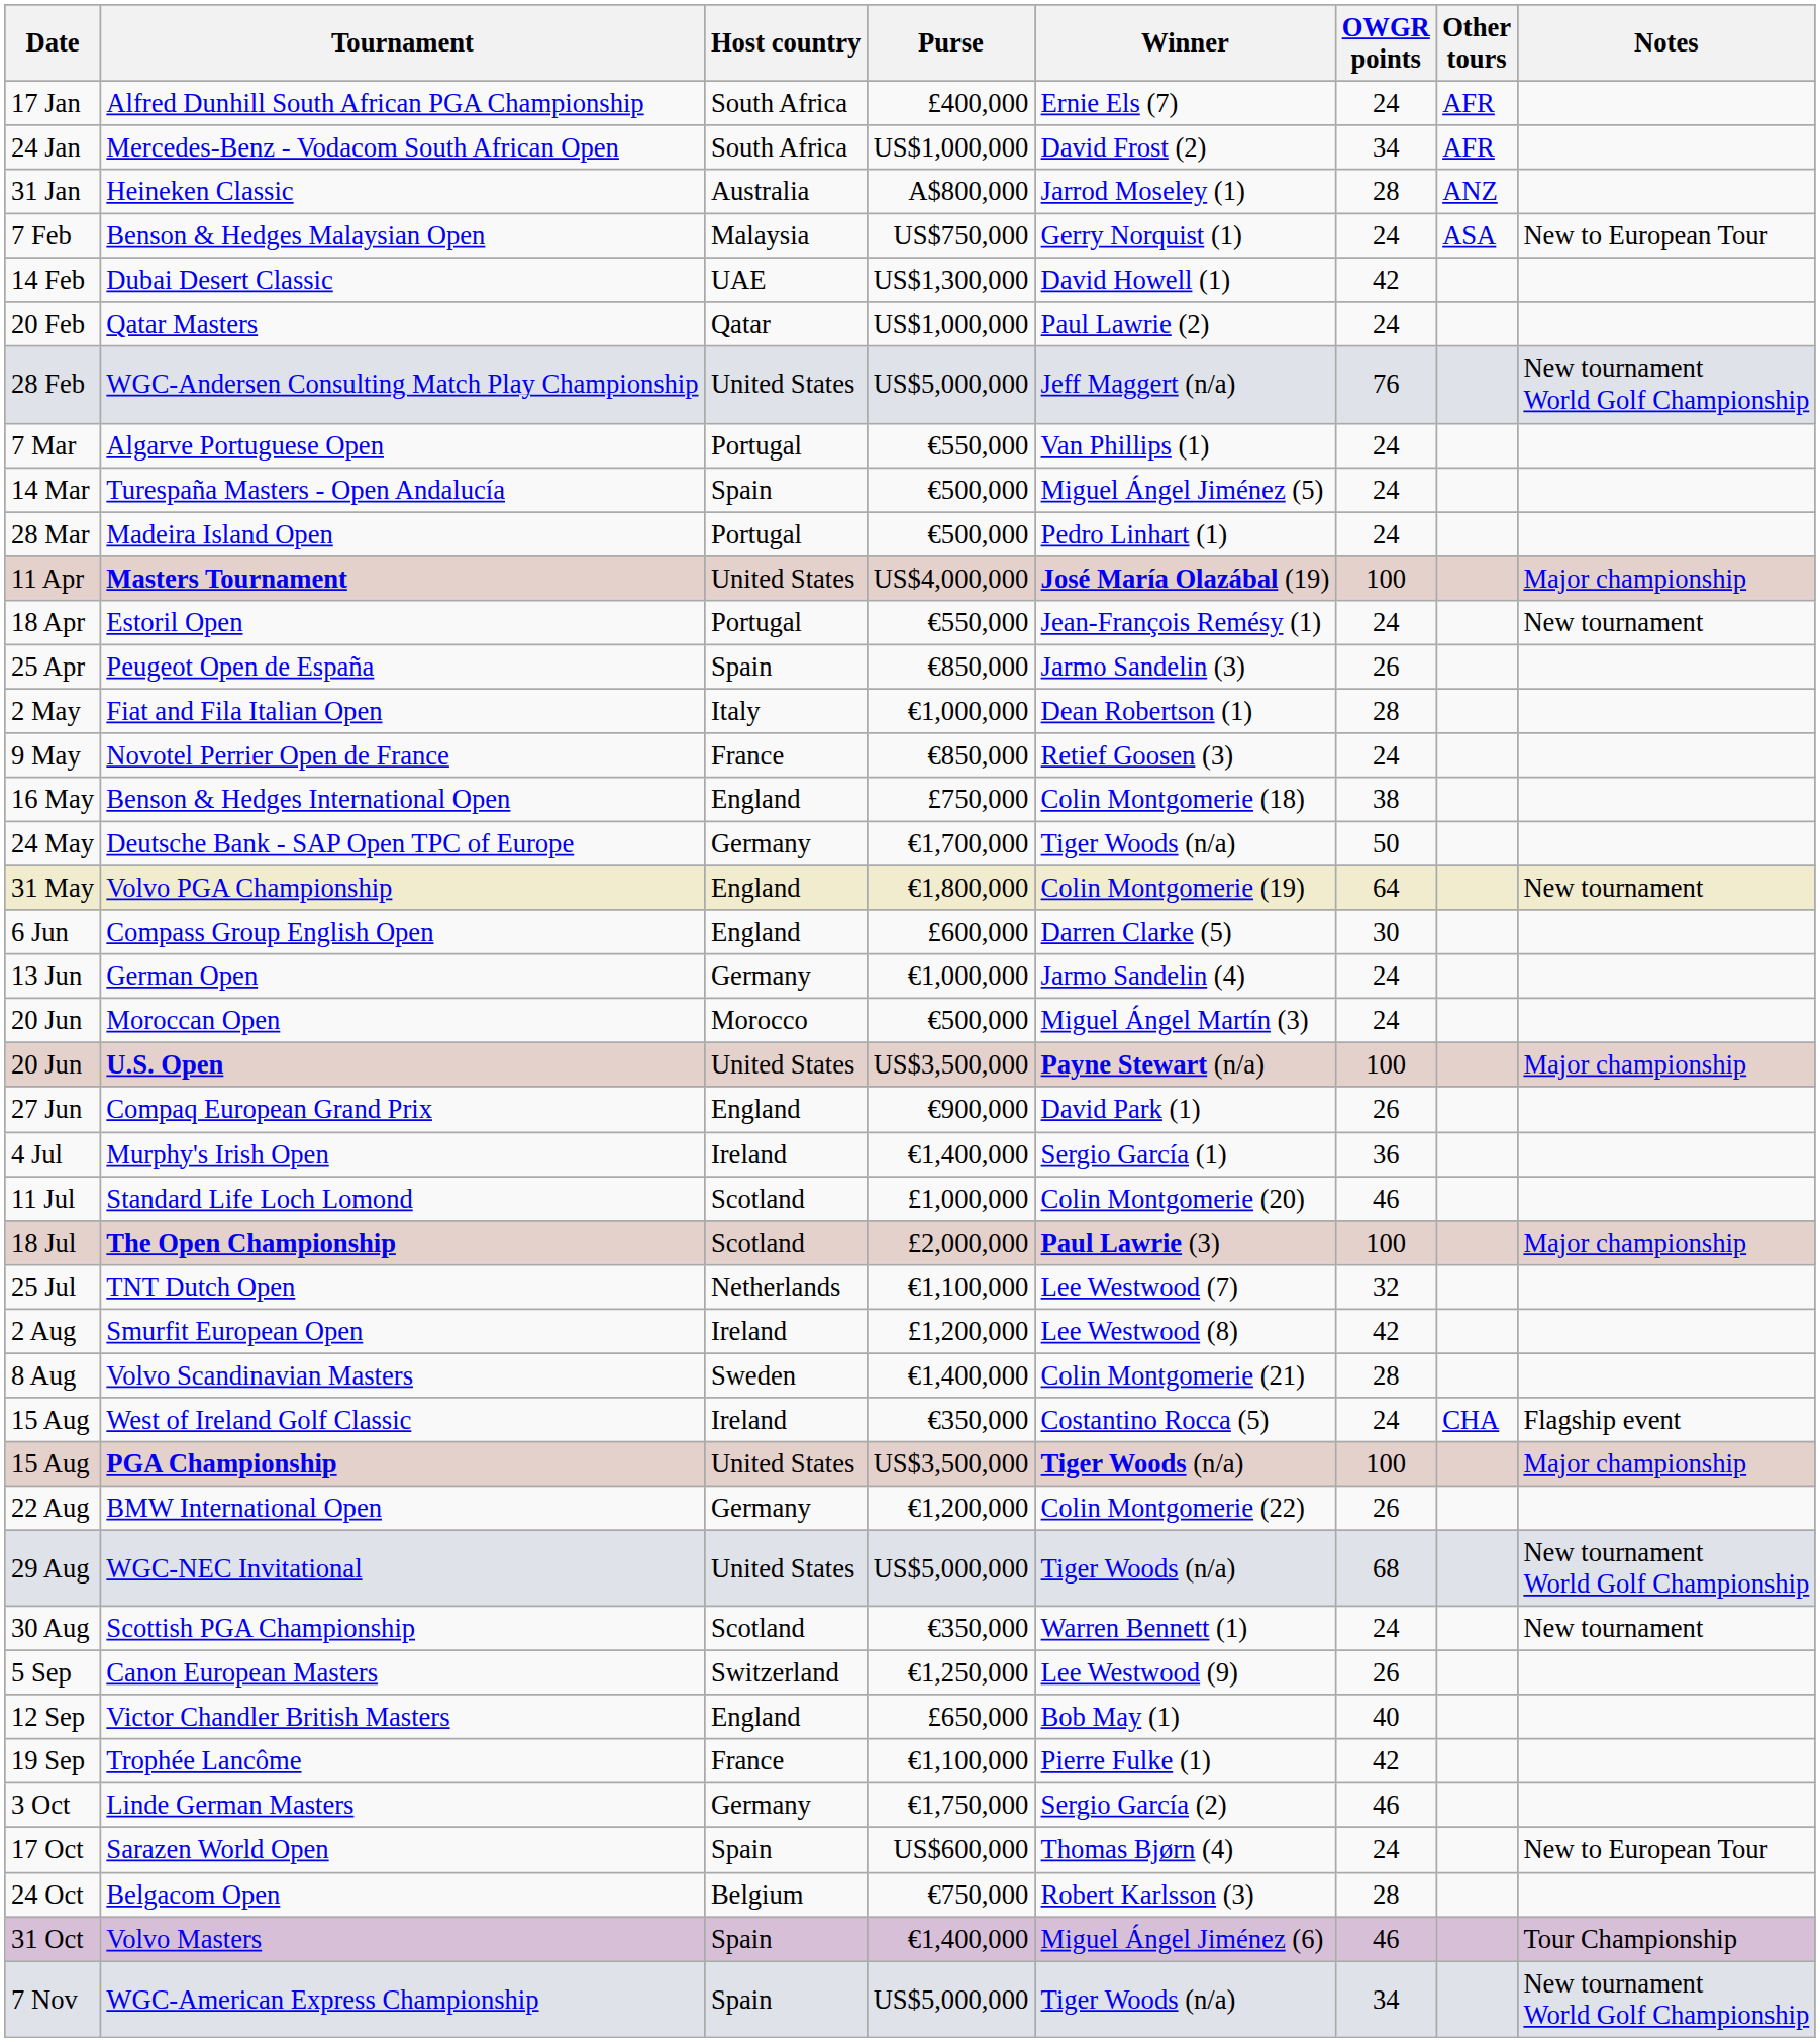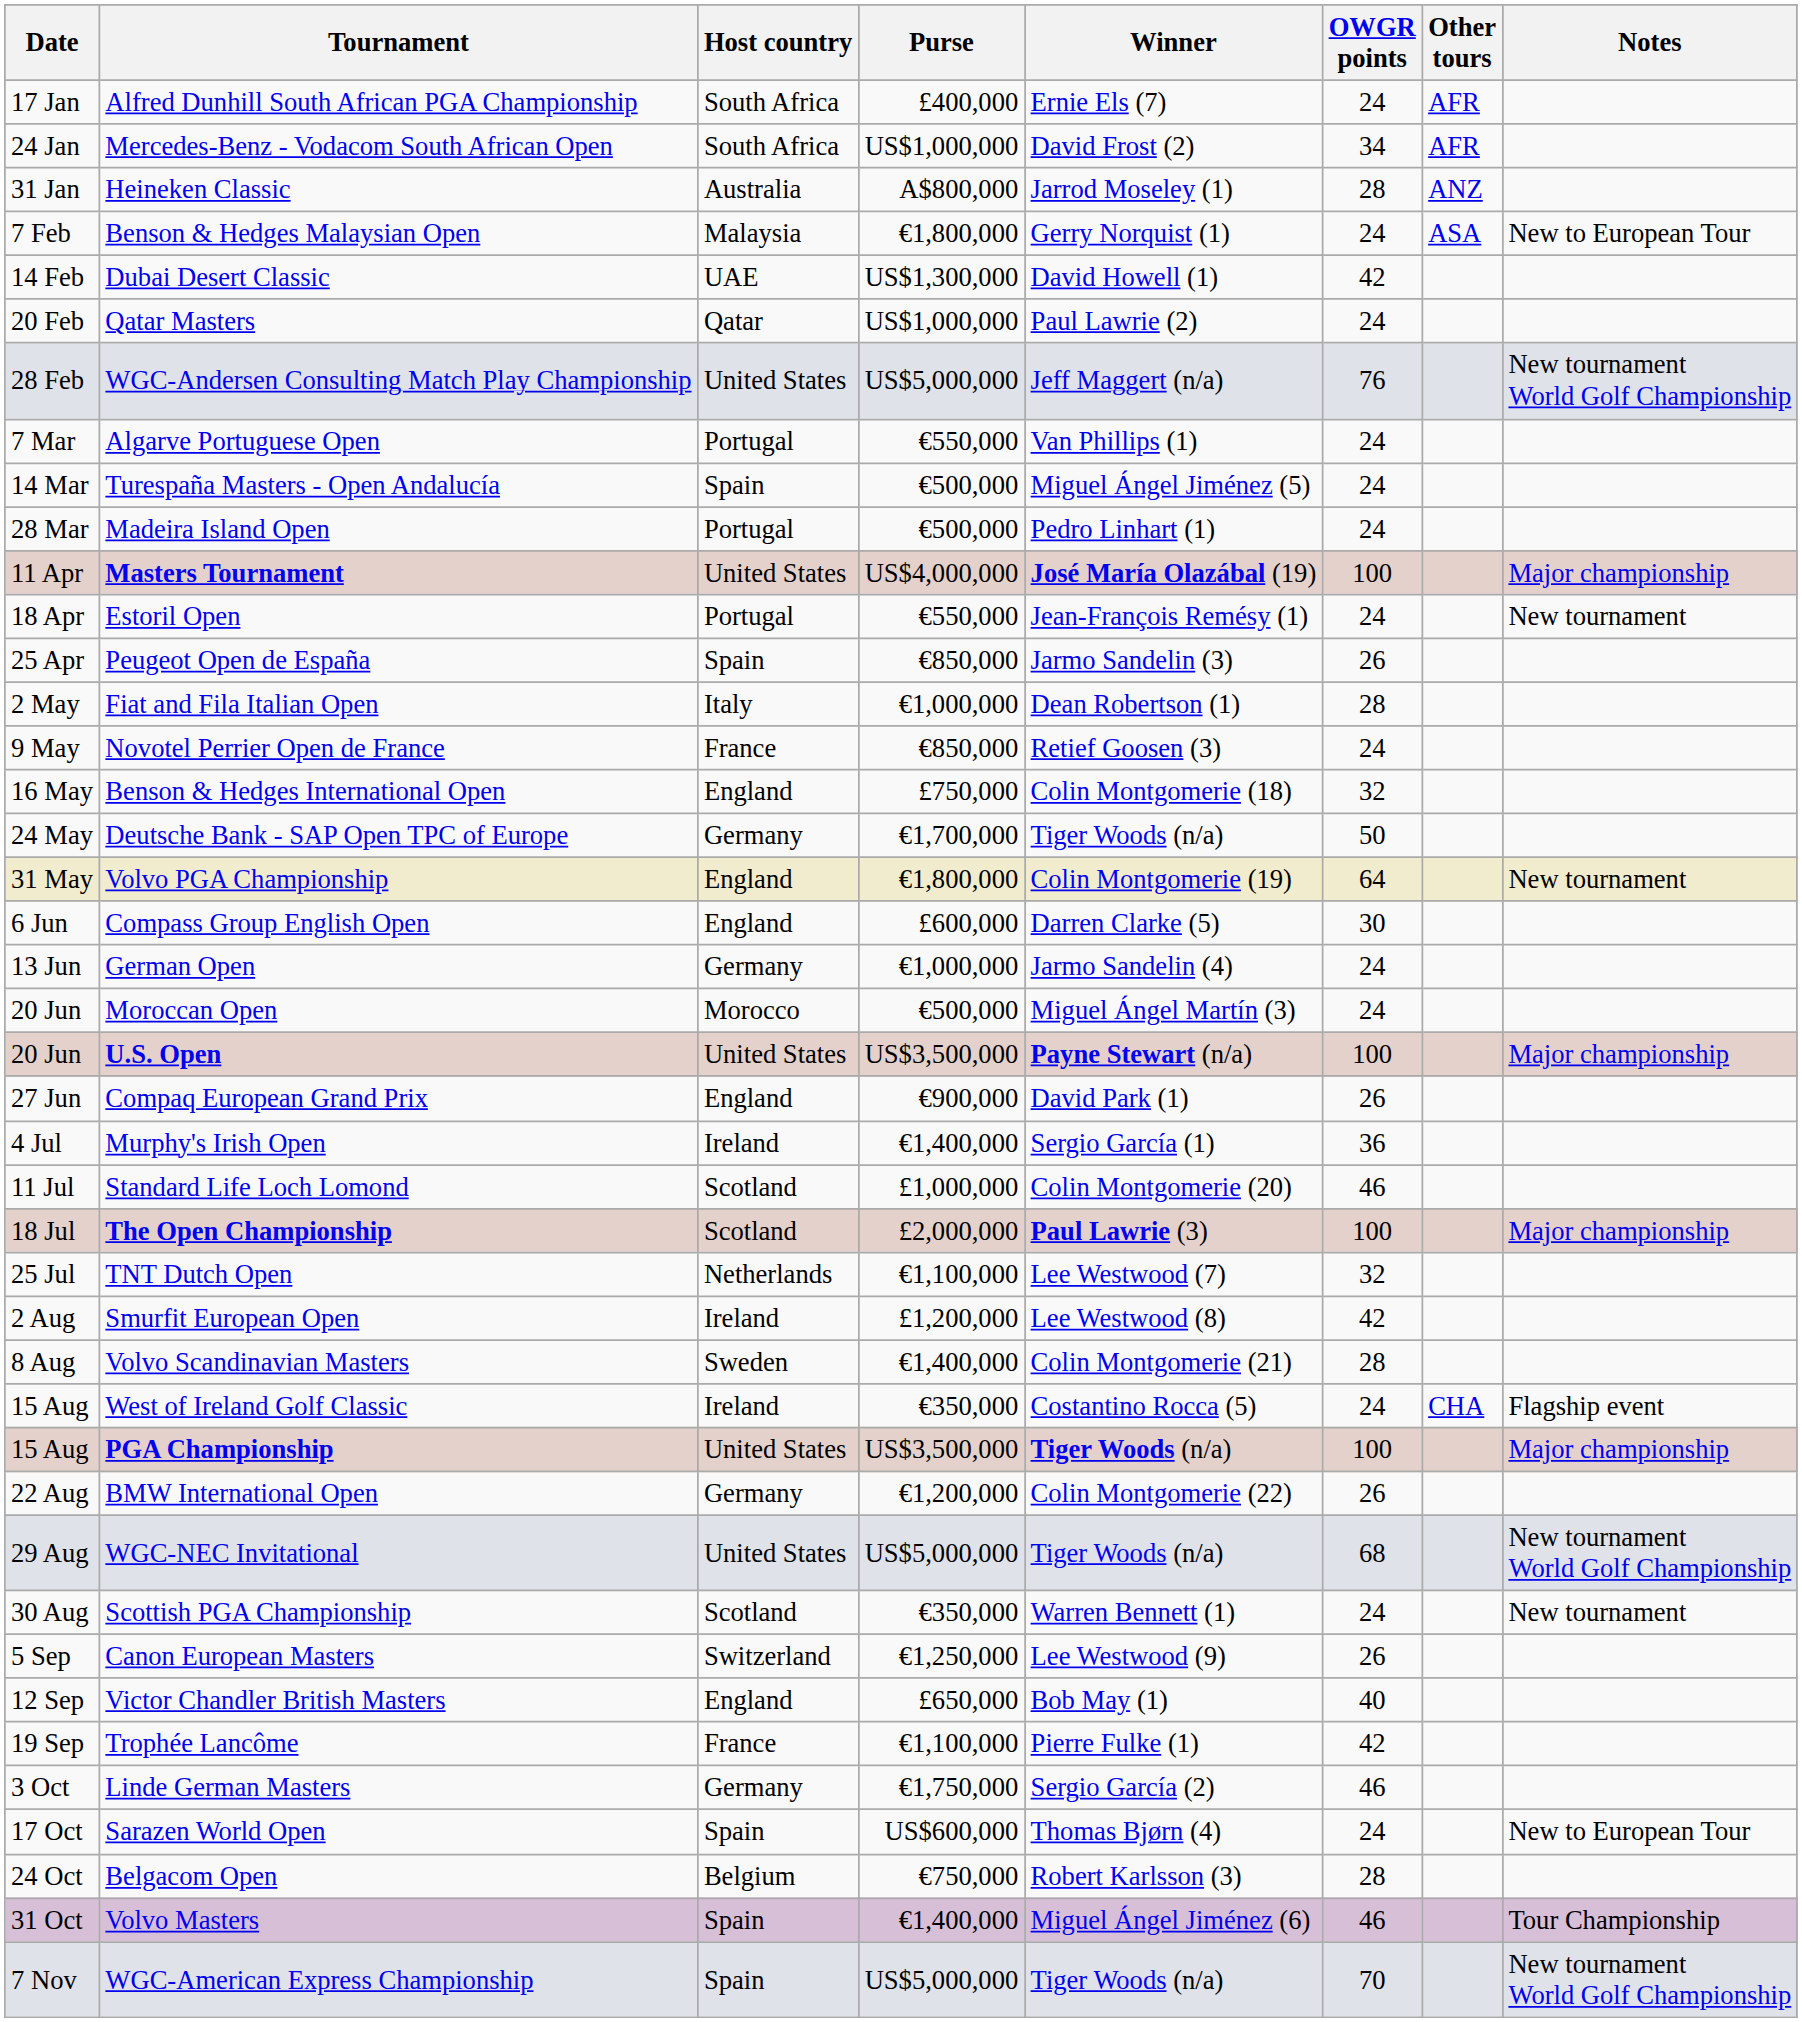Benson & Hedges Malaysian Open | Purse: US$750,000 -> €1,800,000
Benson & Hedges International Open | OWGR points: 38 -> 32
WGC-American Express Championship | OWGR points: 34 -> 70
